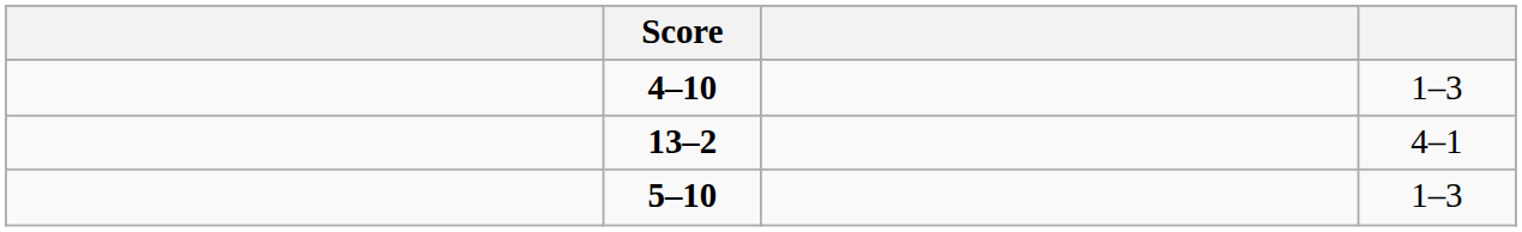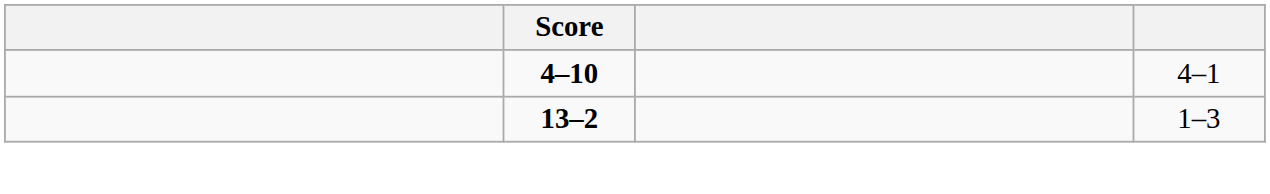4–10 | column 4: 1–3 -> 4–1
13–2 | column 4: 4–1 -> 1–3
- row: 5–10 | 1–3
